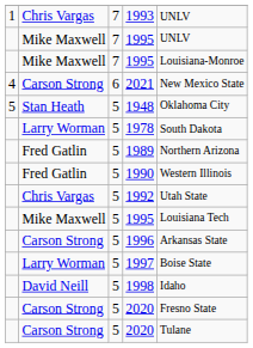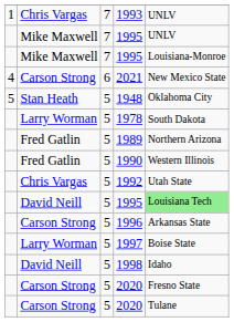5 / 1995 | column 2: Mike Maxwell -> David Neill
5 / 1995 | column 5: no background -> lightgreen background
